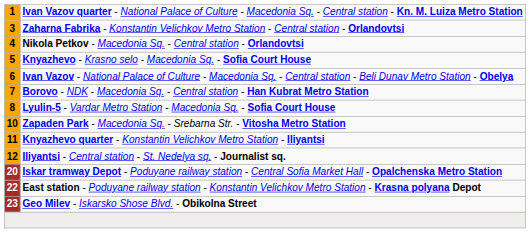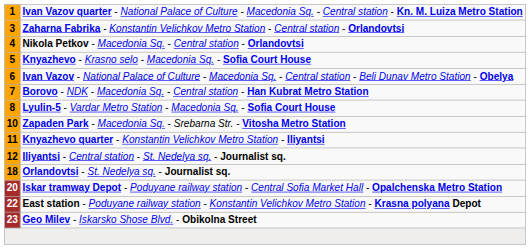+ row: 18 | Orlandovtsi - St. Nedelya sq. - Journalist sq.
